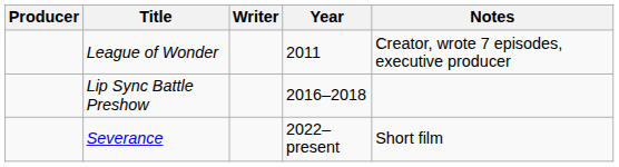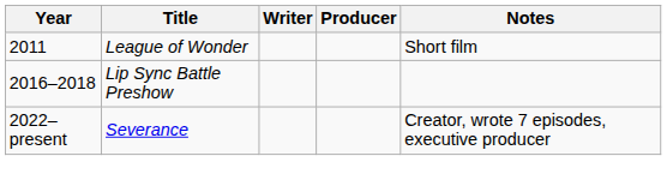columns swapped: Year <-> Producer
League of Wonder | Notes: Creator, wrote 7 episodes, executive producer -> Short film
Severance | Notes: Short film -> Creator, wrote 7 episodes, executive producer
